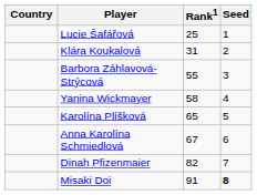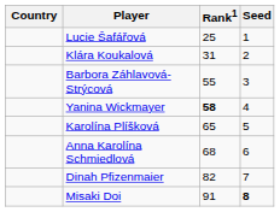Yanina Wickmayer | Rank1: normal -> bold
Anna Karolína Schmiedlová | Rank1: 67 -> 68
